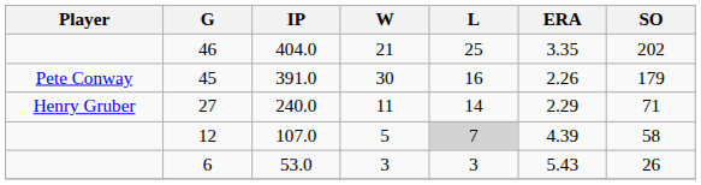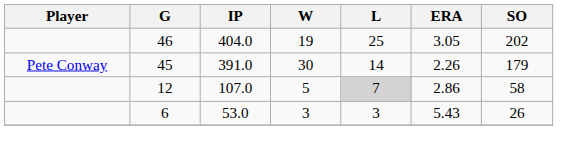46 | W: 21 -> 19
46 | ERA: 3.35 -> 3.05
45 | L: 16 -> 14
- row: Henry Gruber | 27 | 240.0 | 11 | 14 | 2.29 | 71
12 | ERA: 4.39 -> 2.86
